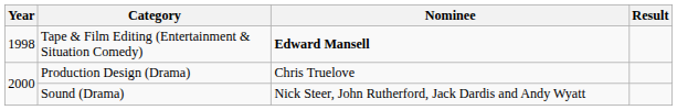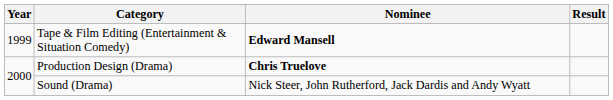Tape & Film Editing (Entertainment & Situation Comedy) | Year: 1998 -> 1999
Production Design (Drama) | Nominee: normal -> bold
